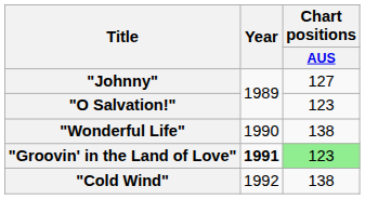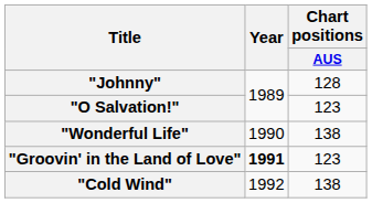"Johnny" | Chart positions / AUS: 127 -> 128
"Groovin' in the Land of Love" | Chart positions / AUS: lightgreen background -> no background
